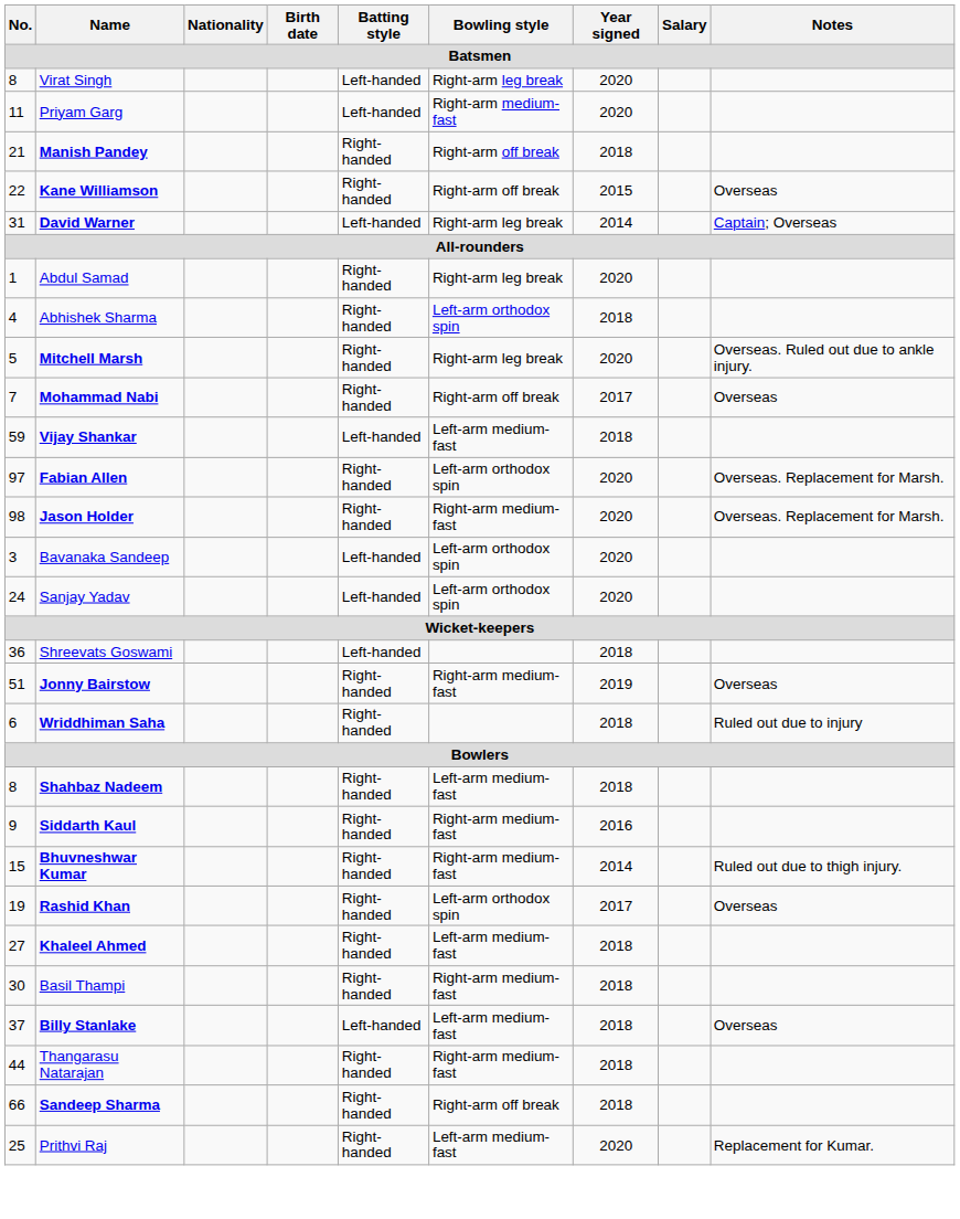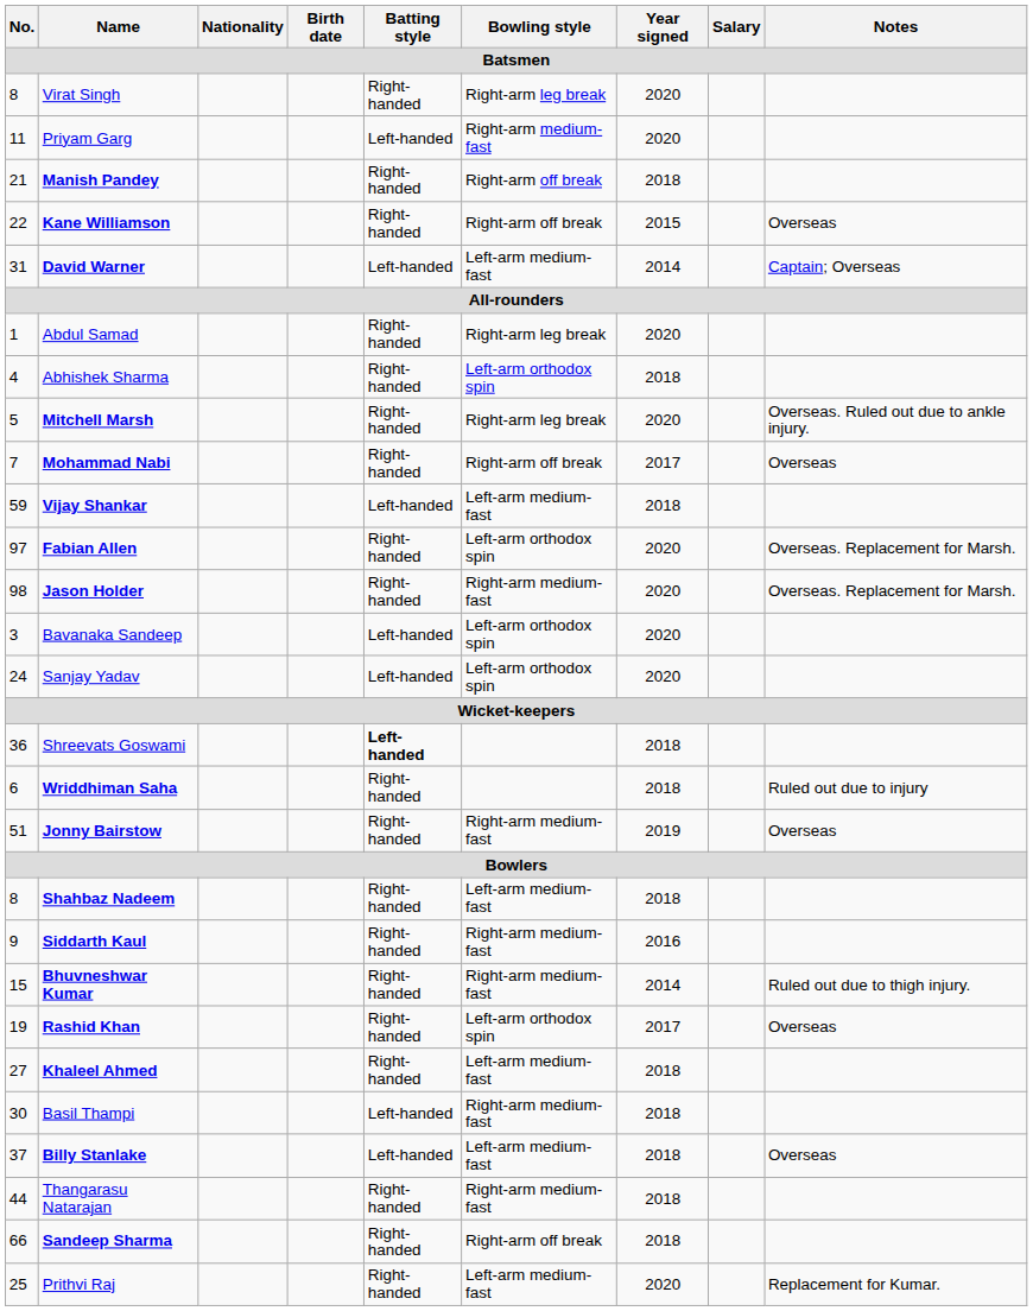Virat Singh | Batting style: Left-handed -> Right-handed
David Warner | Bowling style: Right-arm leg break -> Left-arm medium-fast
Shreevats Goswami | Batting style: normal -> bold
rows swapped: Wriddhiman Saha <-> Jonny Bairstow
Basil Thampi | Batting style: Right-handed -> Left-handed
